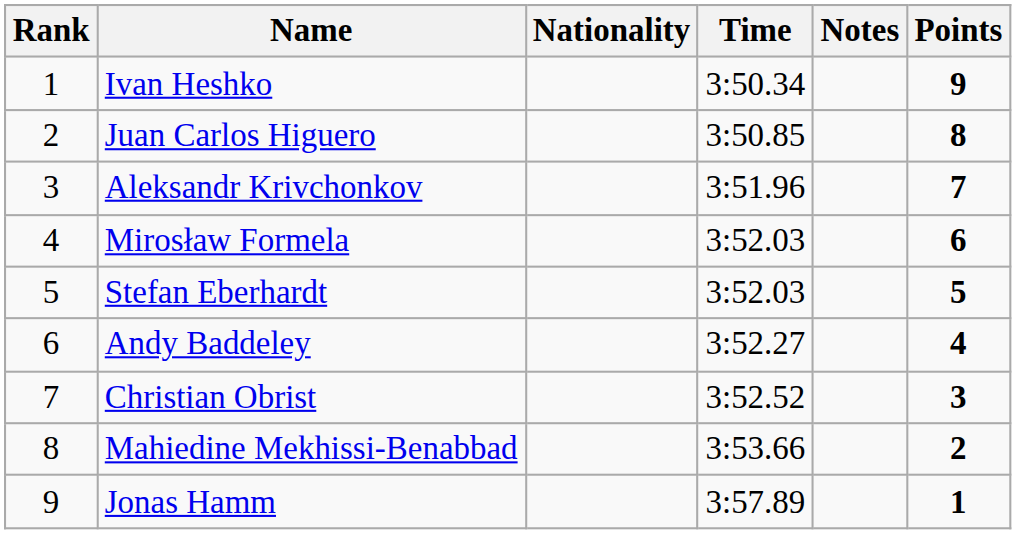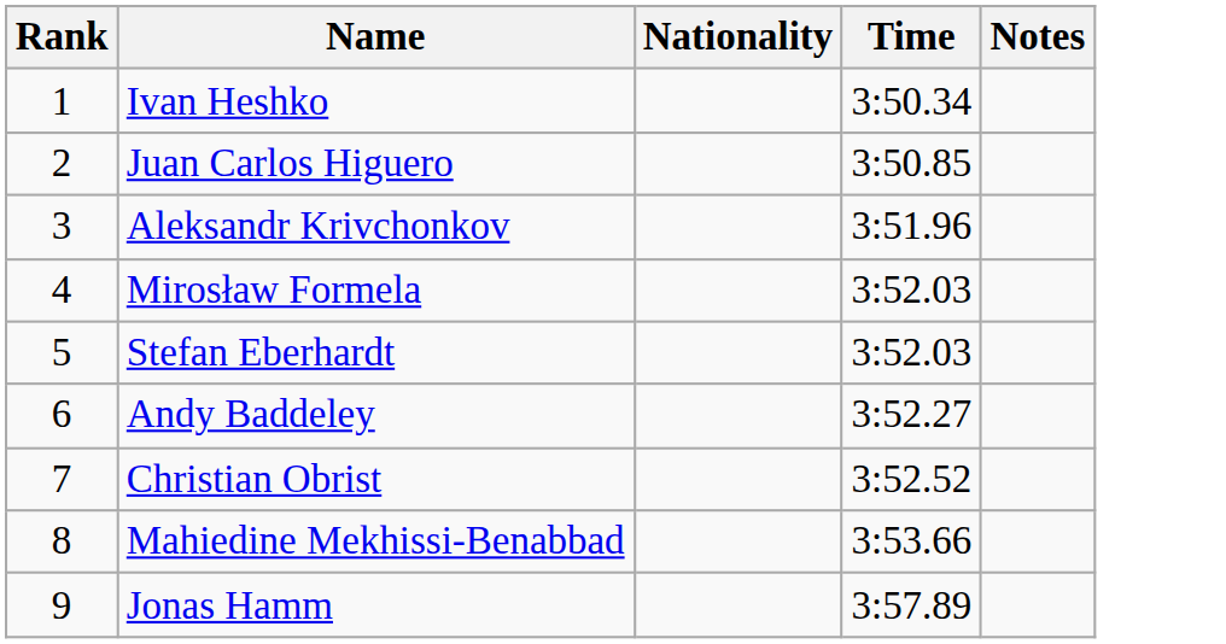- column: Points | 9 | 8 | 7 | 6 | 5 | 4 | 3 | 2 | 1
